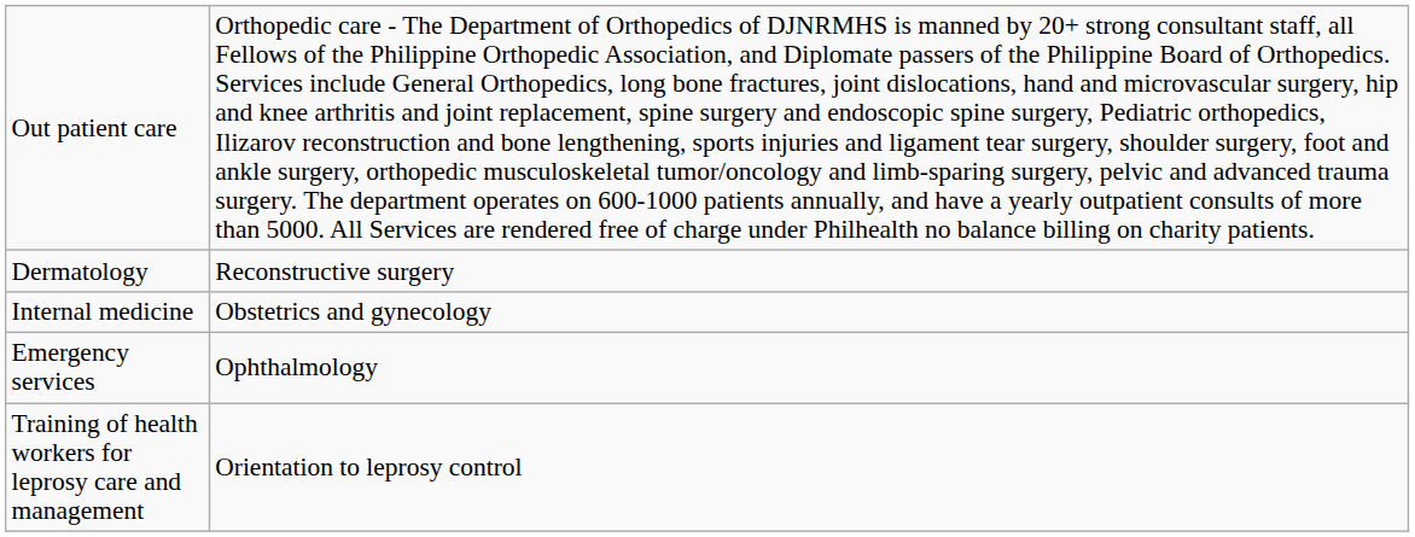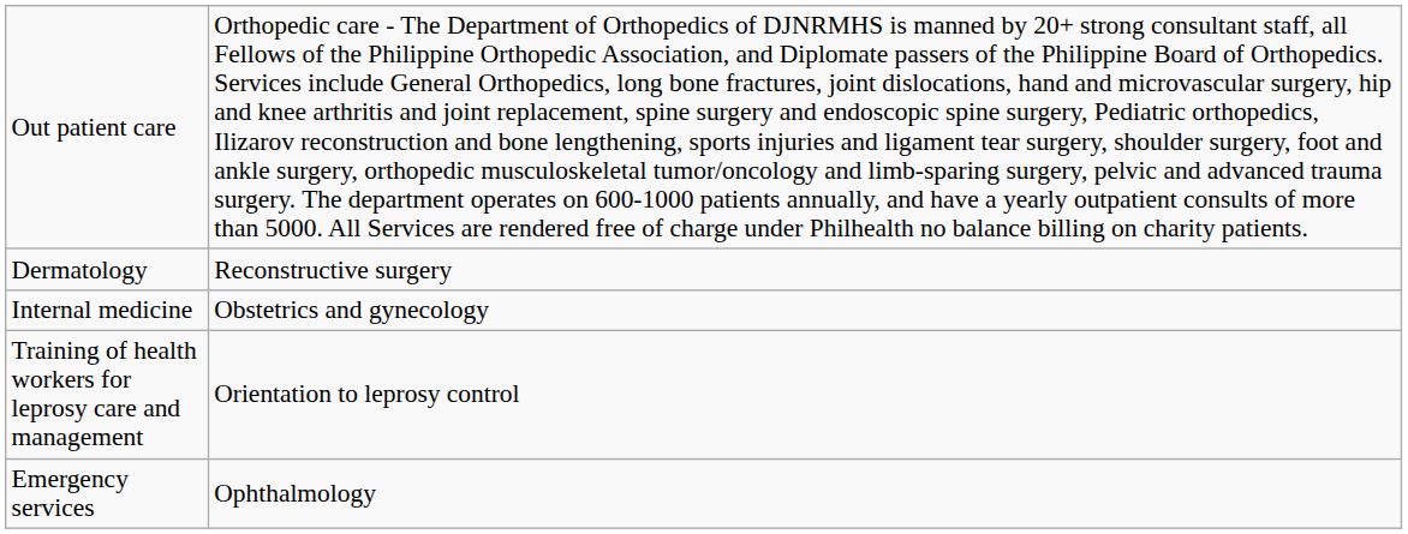rows swapped: Emergency services <-> Training of health workers for leprosy care and management
